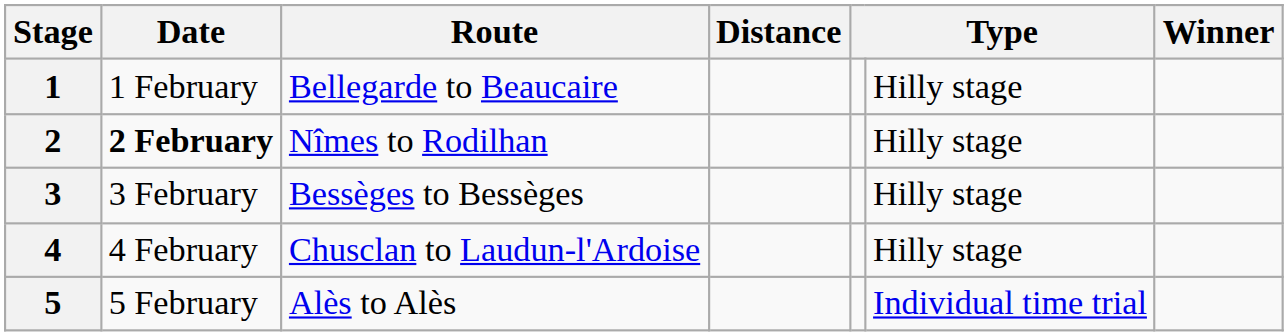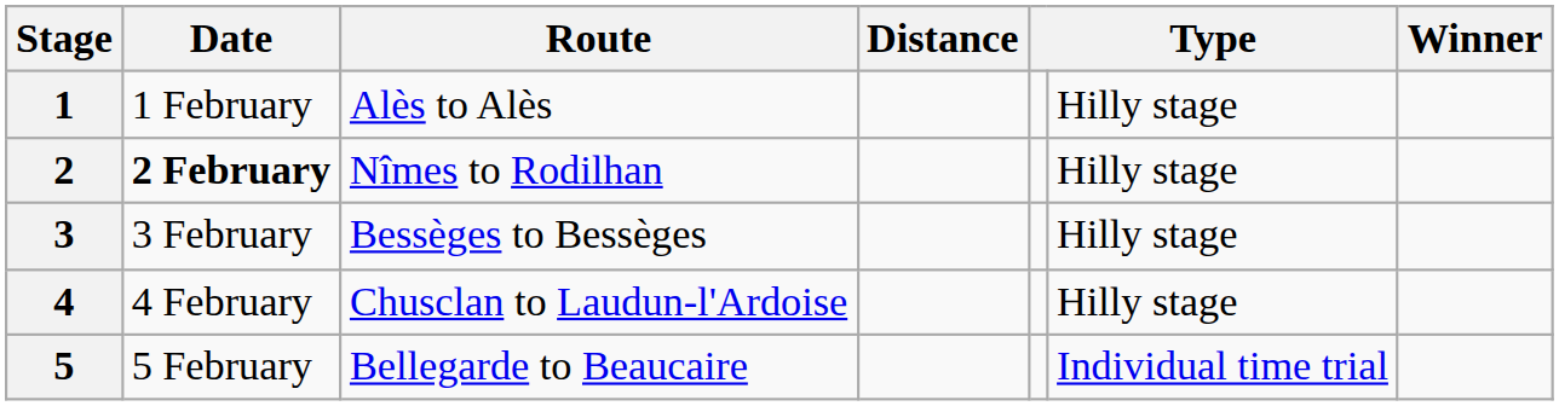1 | Route: Bellegarde to Beaucaire -> Alès to Alès
5 | Route: Alès to Alès -> Bellegarde to Beaucaire
